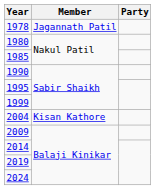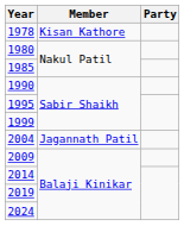1978 | Member: Jagannath Patil -> Kisan Kathore
2004 | Member: Kisan Kathore -> Jagannath Patil
